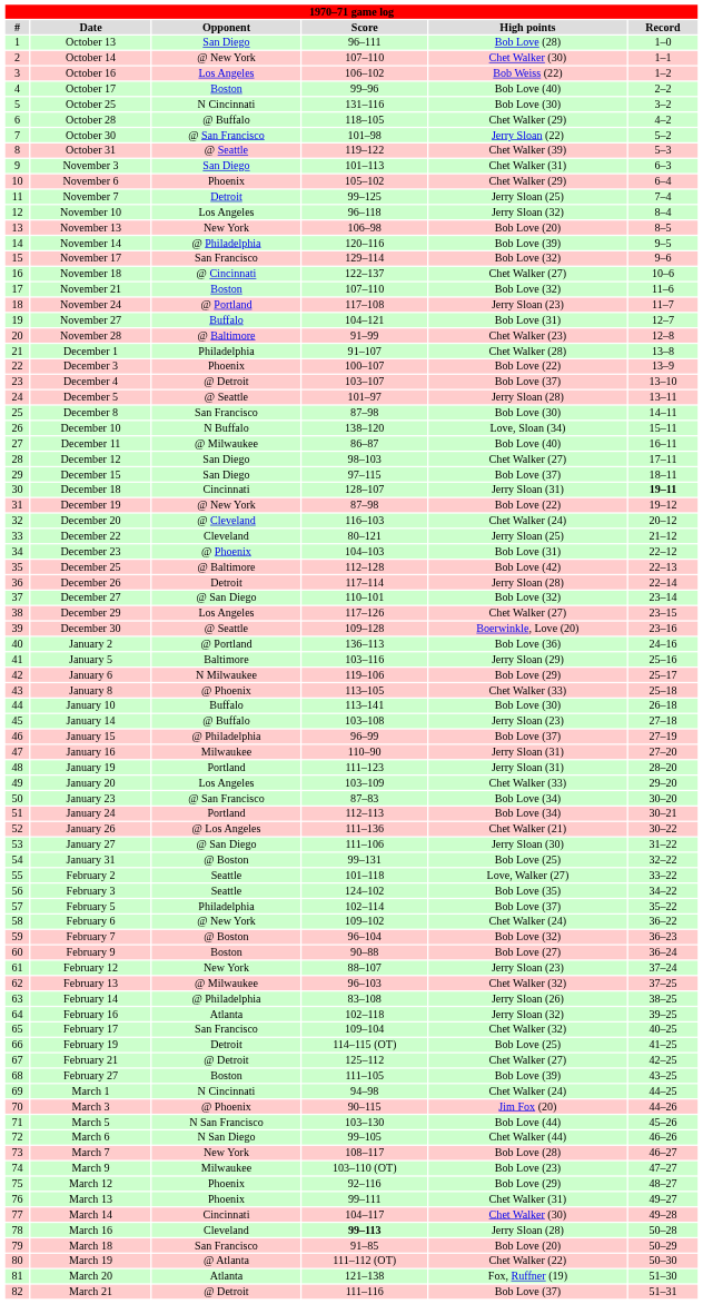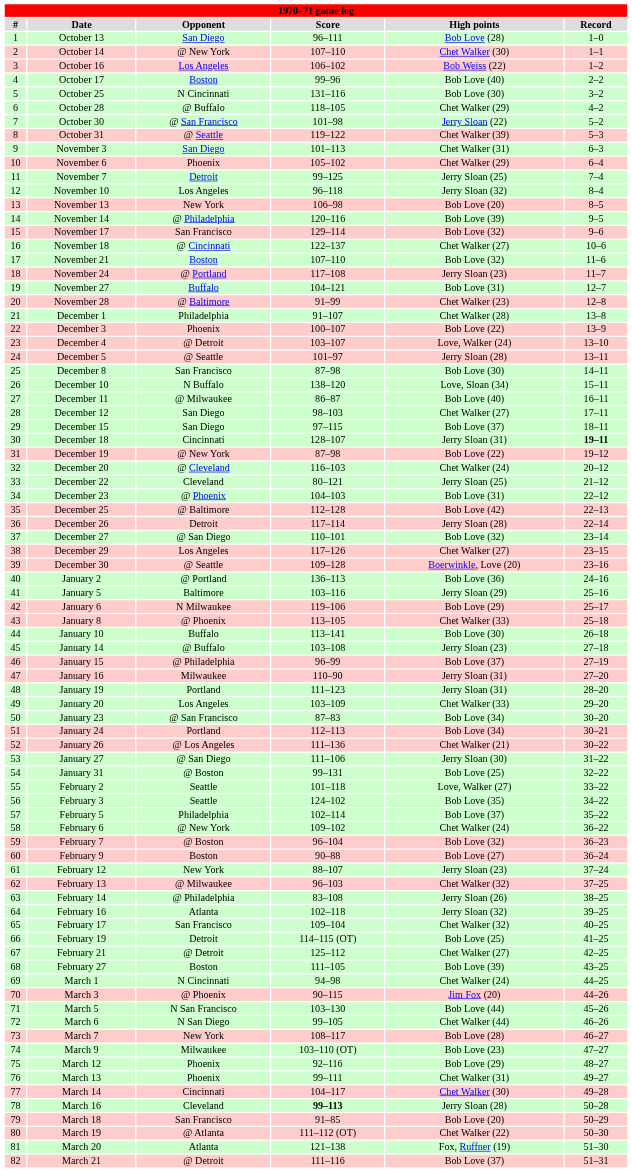December 4 | High points: Bob Love (37) -> Love, Walker (24)
